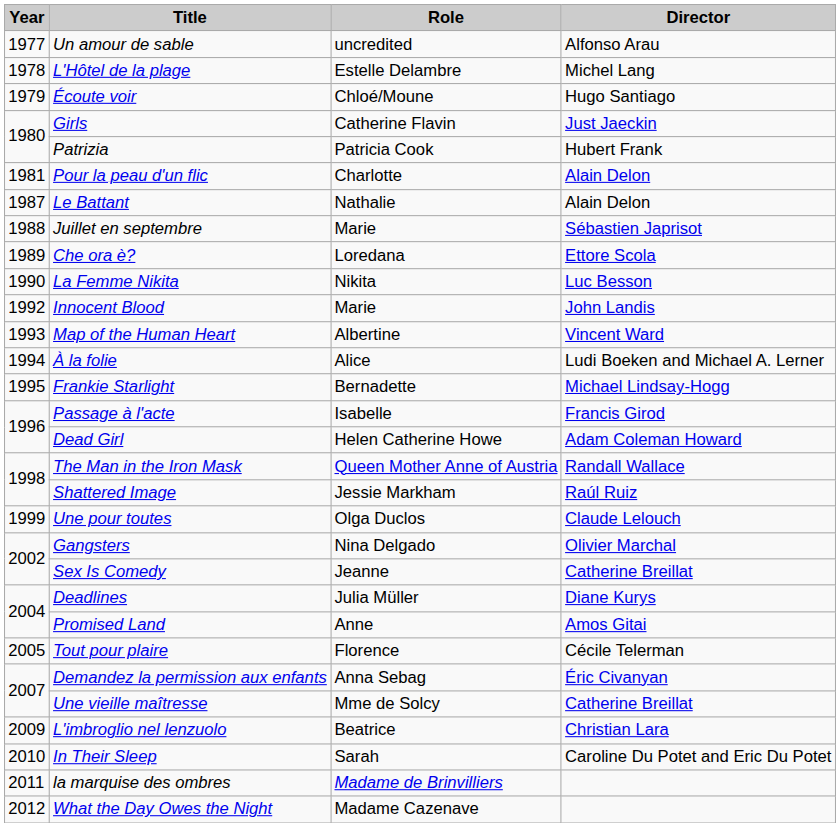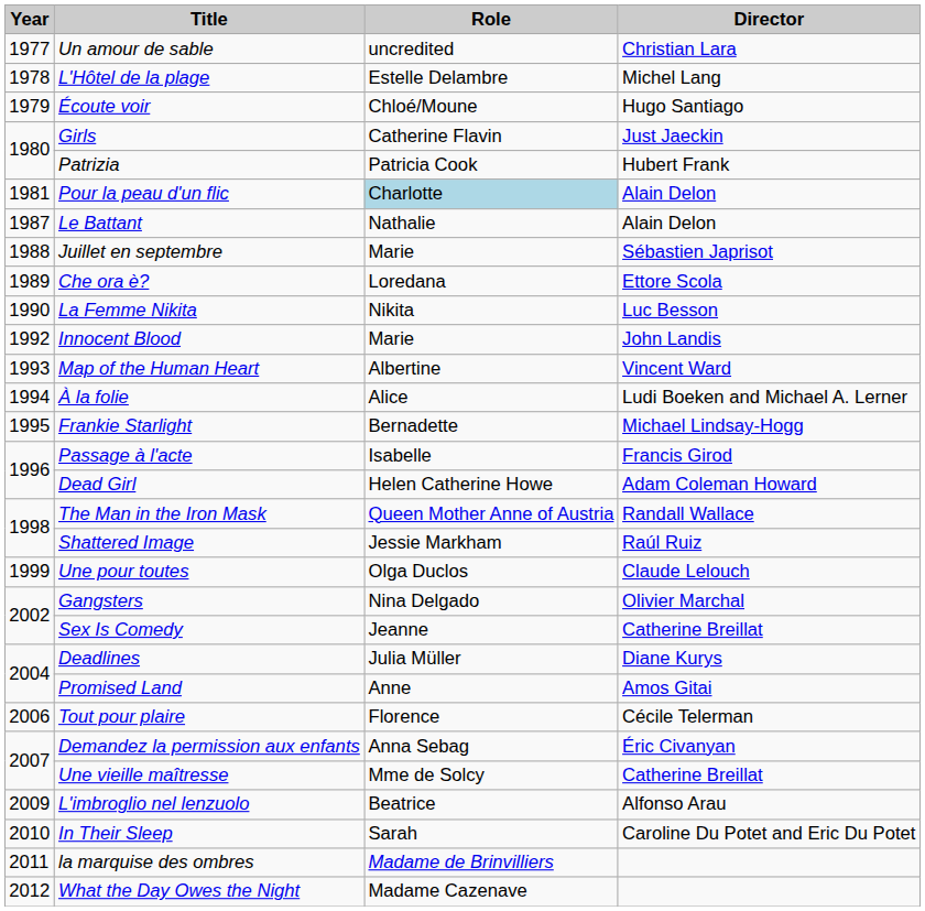Un amour de sable | Director: Alfonso Arau -> Christian Lara
Pour la peau d'un flic | Role: no background -> lightblue background
Tout pour plaire | Year: 2005 -> 2006
L'imbroglio nel lenzuolo | Director: Christian Lara -> Alfonso Arau
